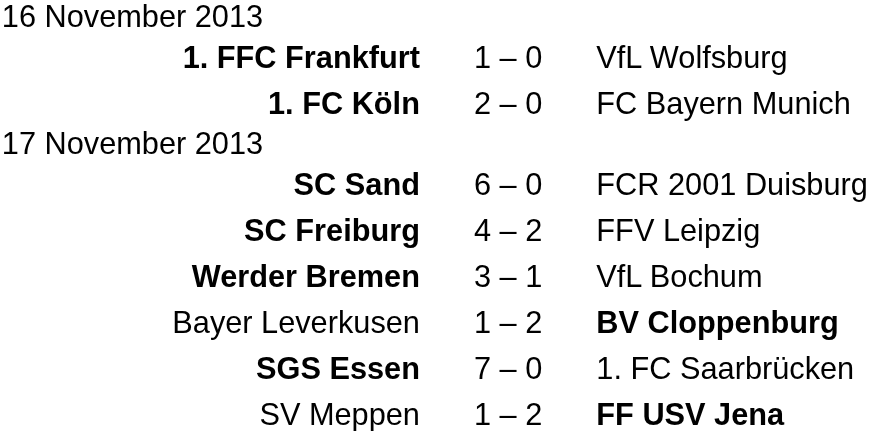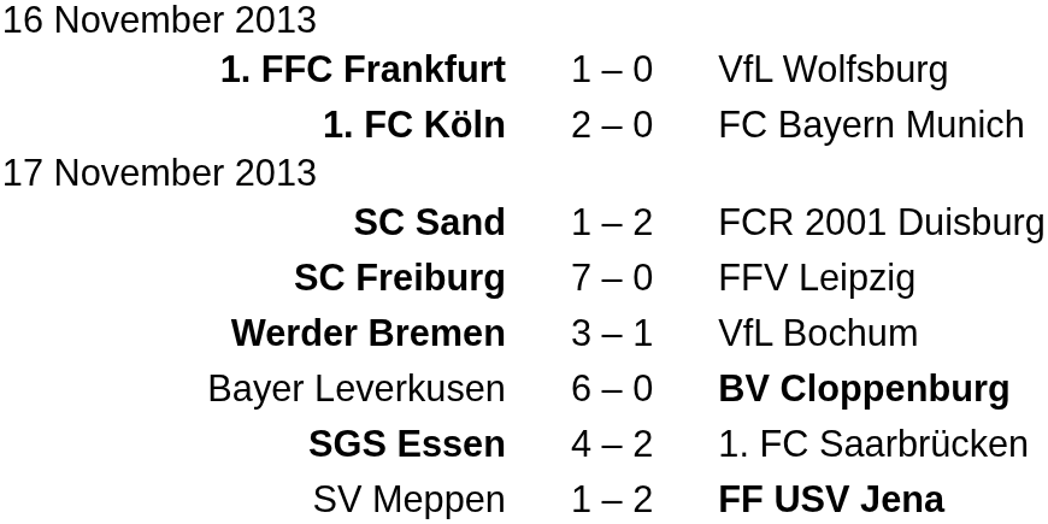SC Sand | column 2: 6 – 0 -> 1 – 2
SC Freiburg | column 2: 4 – 2 -> 7 – 0
Bayer Leverkusen | column 2: 1 – 2 -> 6 – 0
SGS Essen | column 2: 7 – 0 -> 4 – 2
